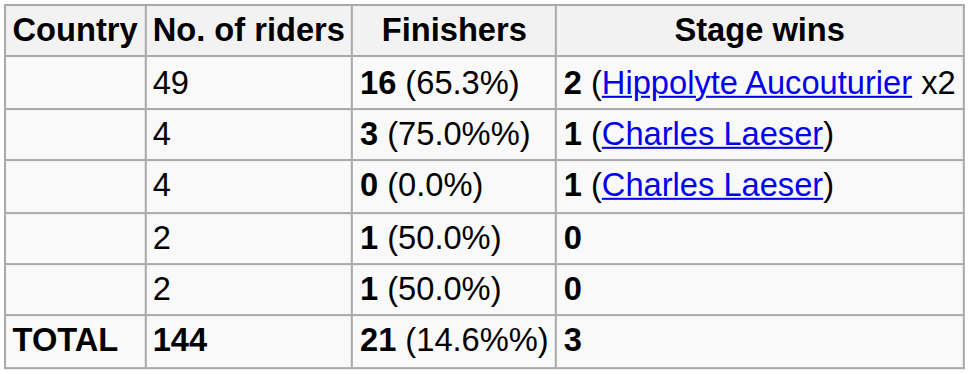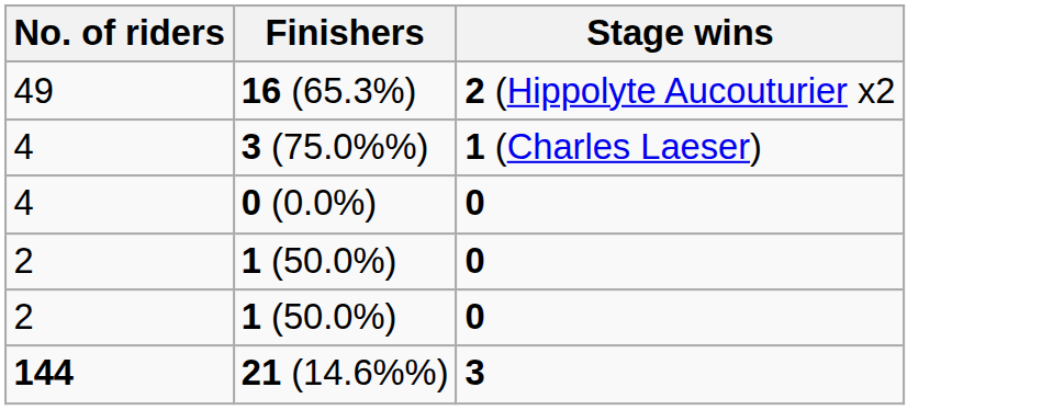- column: Country | TOTAL
0 (0.0%) | Stage wins: 1 (Charles Laeser) -> 0
